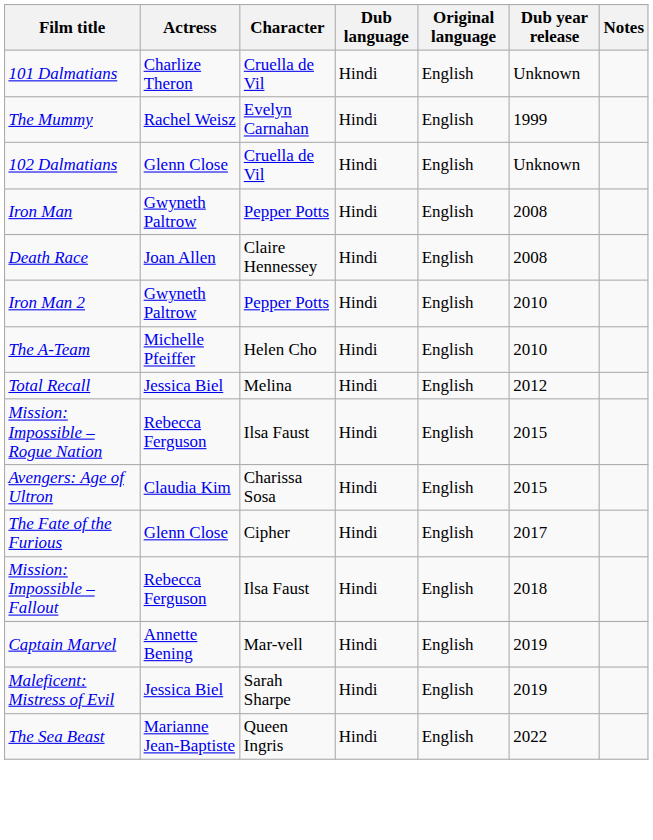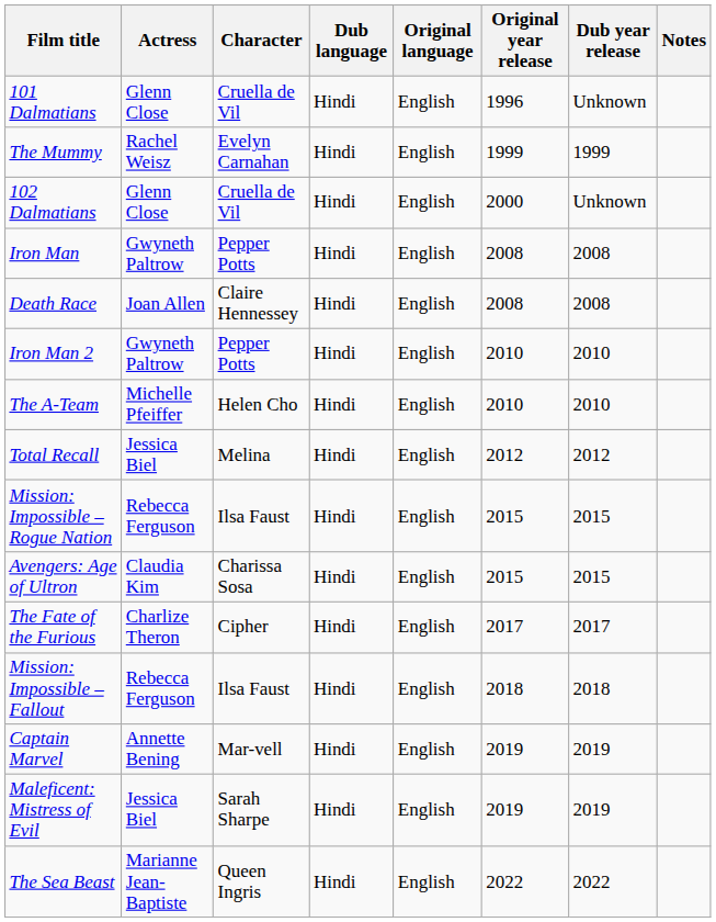+ column: Original year release | 1996 | 1999 | 2000 | 2008 | 2008 | 2010 | 2010 | 2012 | 2015 | 2015 | 2017 | 2018 | 2019 | 2019 | 2022
101 Dalmatians | Actress: Charlize Theron -> Glenn Close
The Fate of the Furious | Actress: Glenn Close -> Charlize Theron
